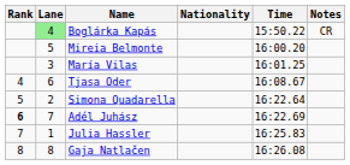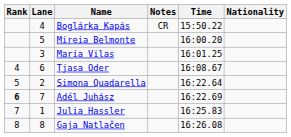columns swapped: Nationality <-> Notes
Boglárka Kapás | Lane: lightgreen background -> no background
